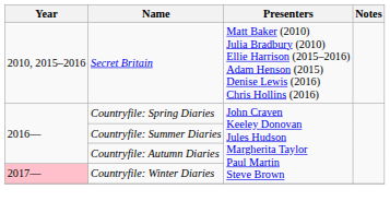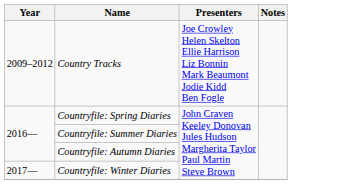+ row: 2009–2012 | Country Tracks | Joe Crowley Helen Skelton Ellie Harrison Liz Bonnin Mark Beaumont Jodie Kidd Ben Fogle
- row: 2010, 2015–2016 | Secret Britain | Matt Baker (2010) Julia Bradbury (2010) Ellie Harrison (2015–2016) Adam Henson (2015) Denise Lewis (2016) Chris Hollins (2016)
Countryfile: Winter Diaries | Year: pink background -> no background
